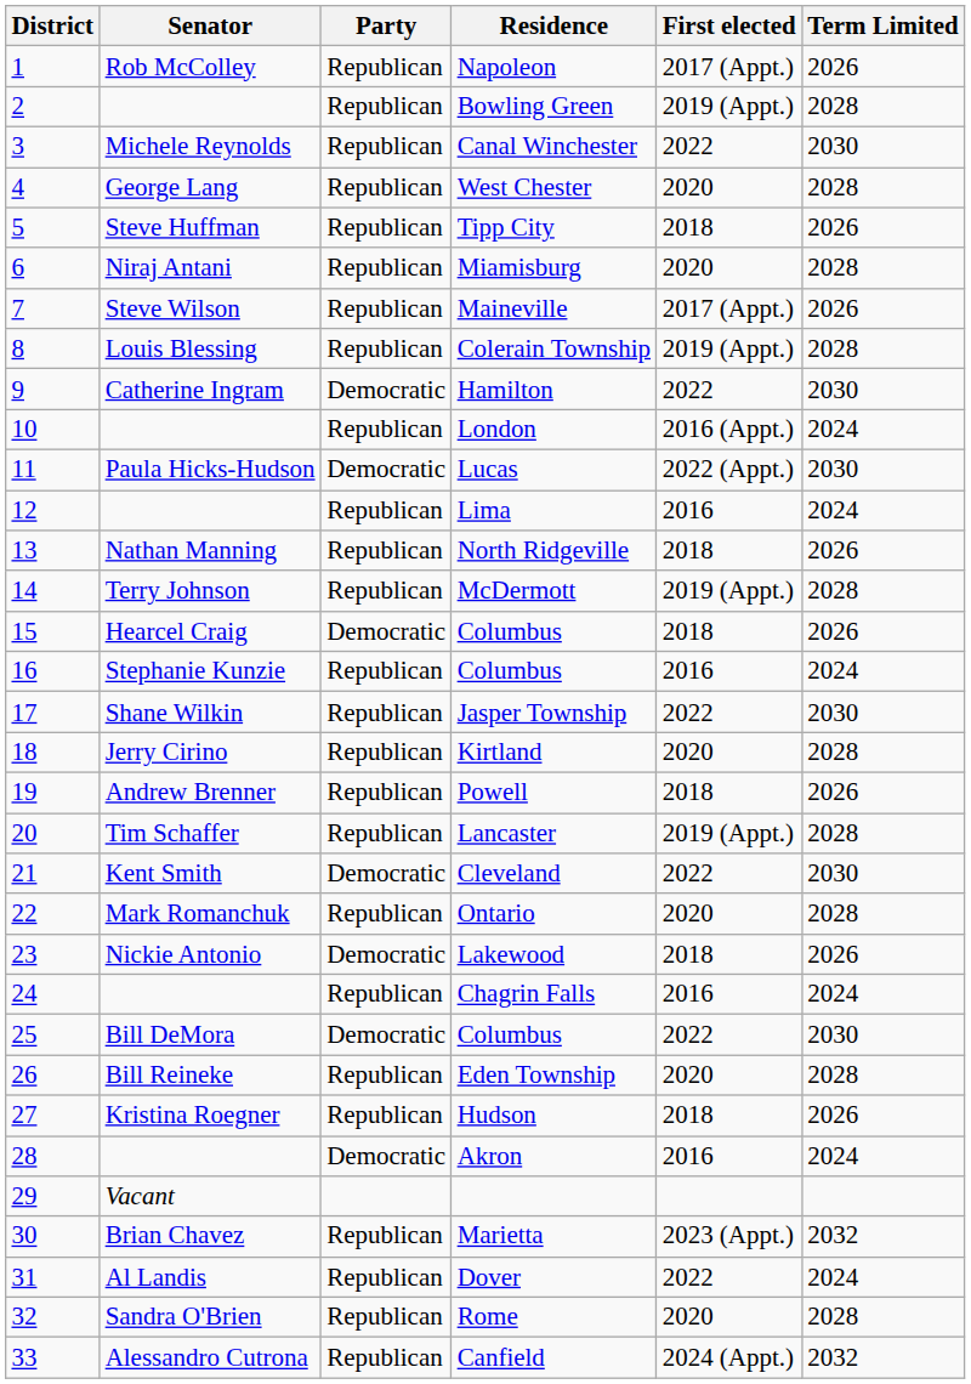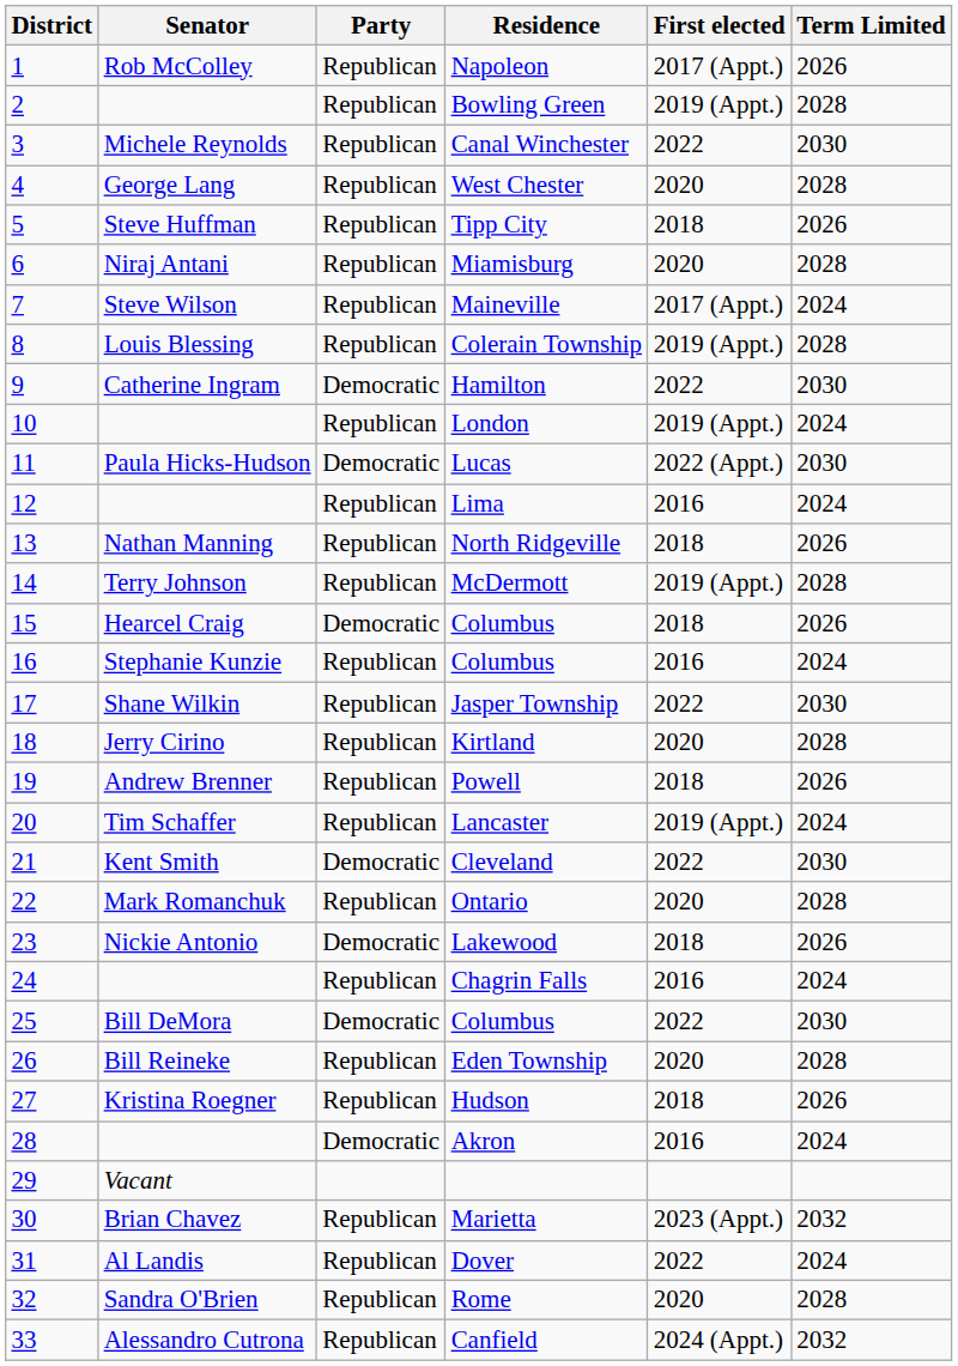Maineville | Term Limited: 2026 -> 2024
London | First elected: 2016 (Appt.) -> 2019 (Appt.)
Lancaster | Term Limited: 2028 -> 2024
